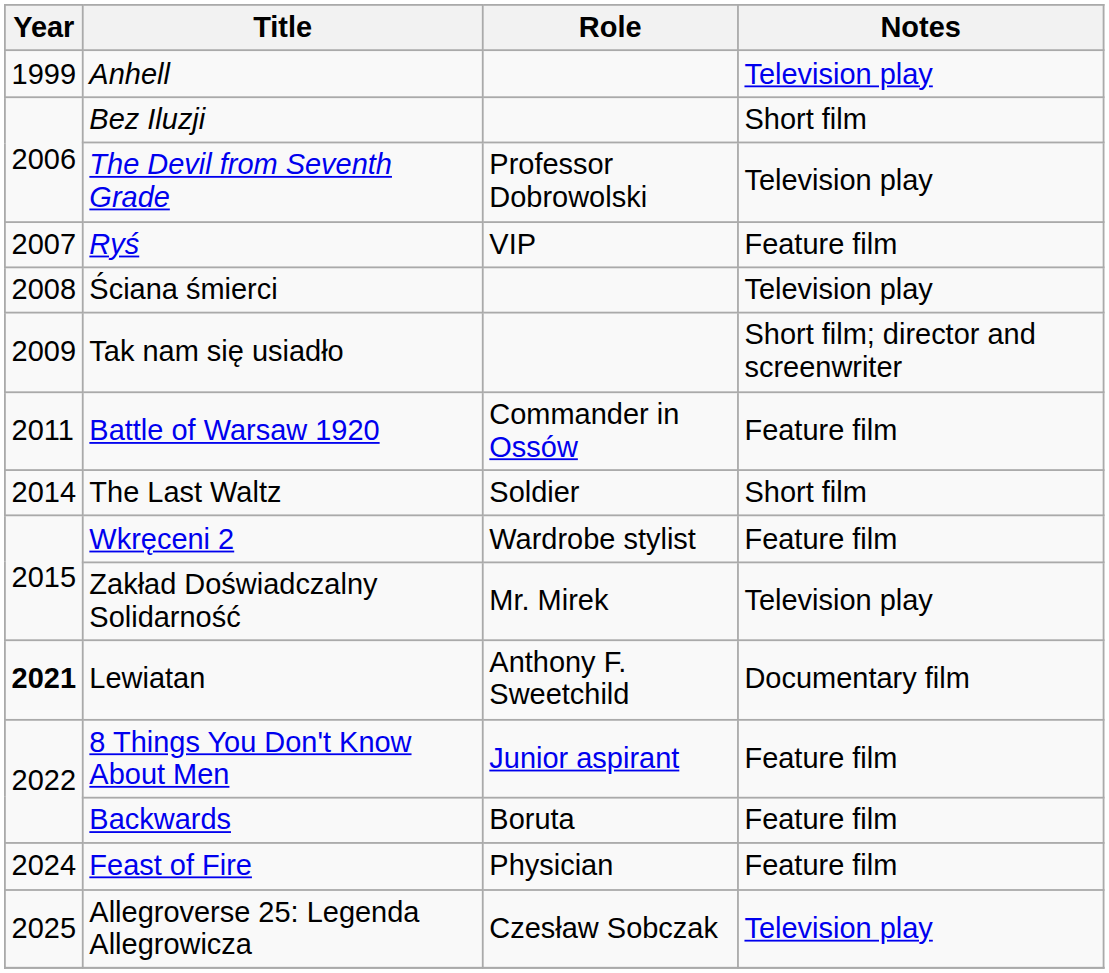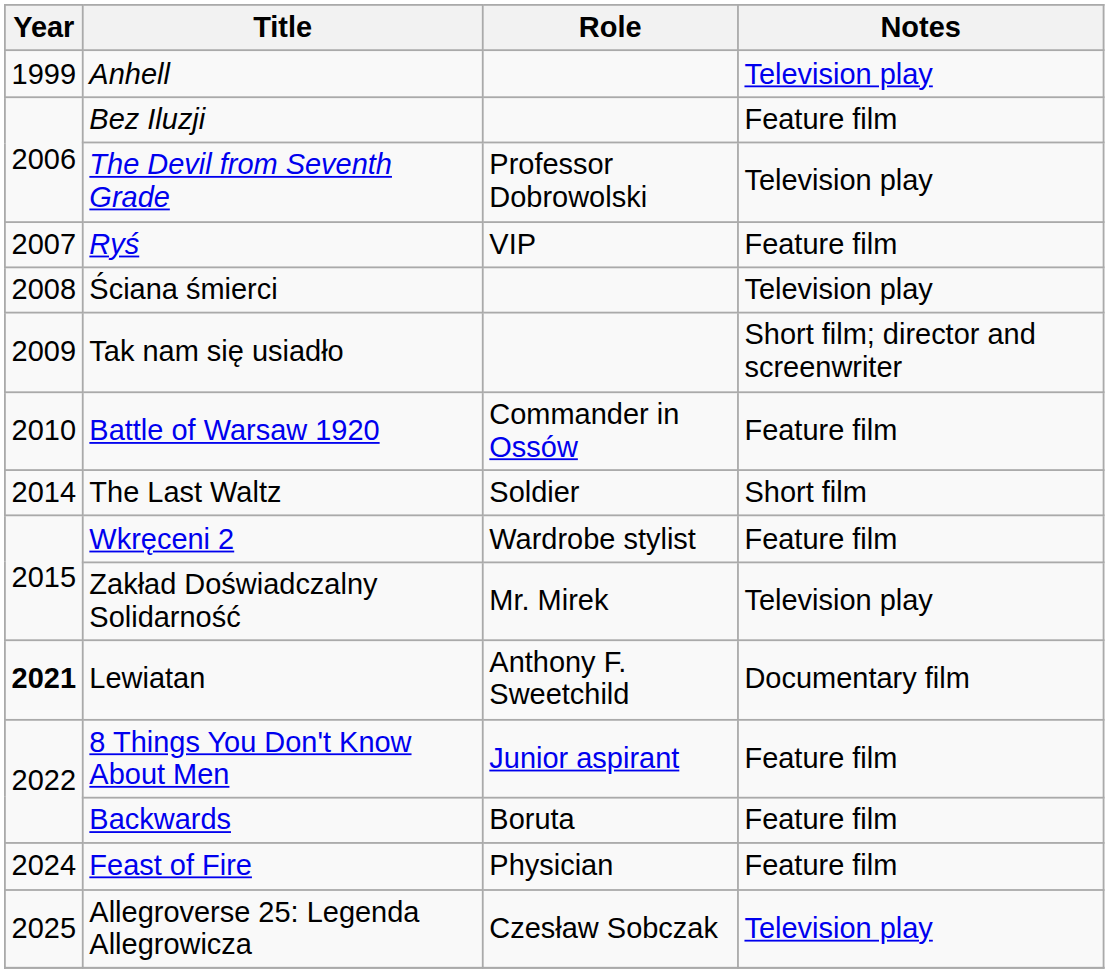Bez Iluzji | Notes: Short film -> Feature film
Battle of Warsaw 1920 | Year: 2011 -> 2010
